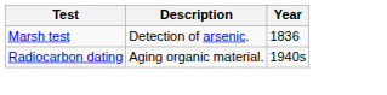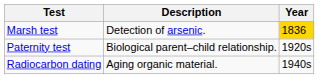Marsh test | Year: no background -> gold background
+ row: Paternity test | Biological parent–child relationship. | 1920s
